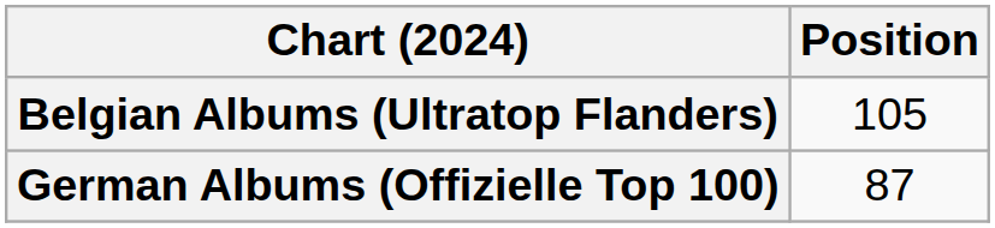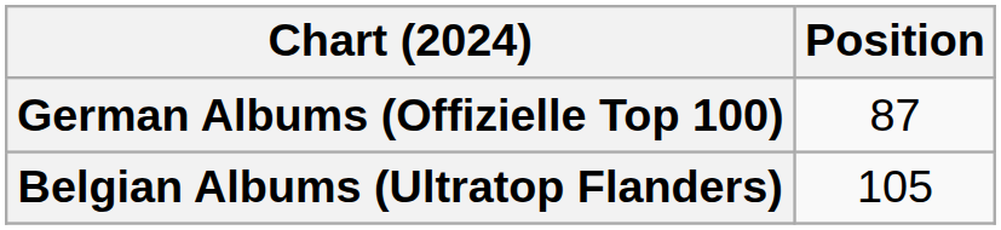rows swapped: Belgian Albums (Ultratop Flanders) <-> German Albums (Offizielle Top 100)
